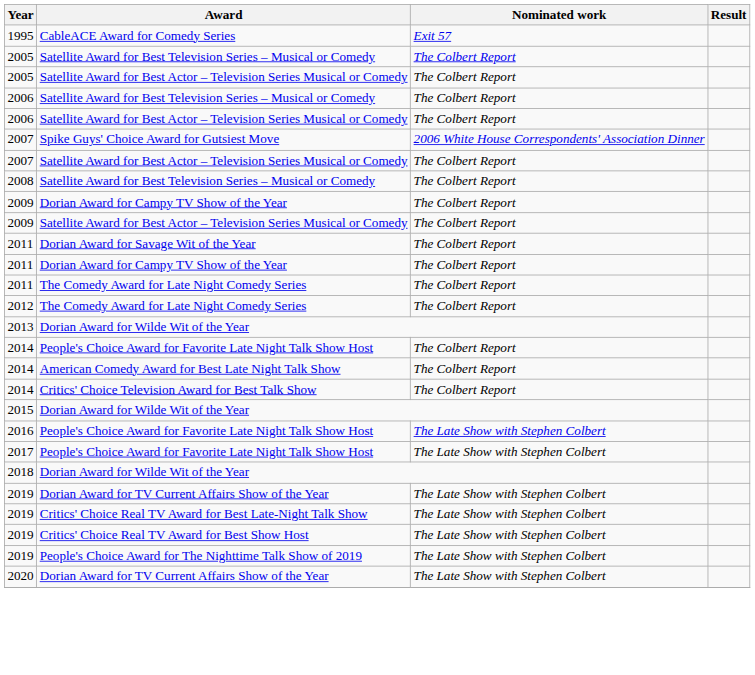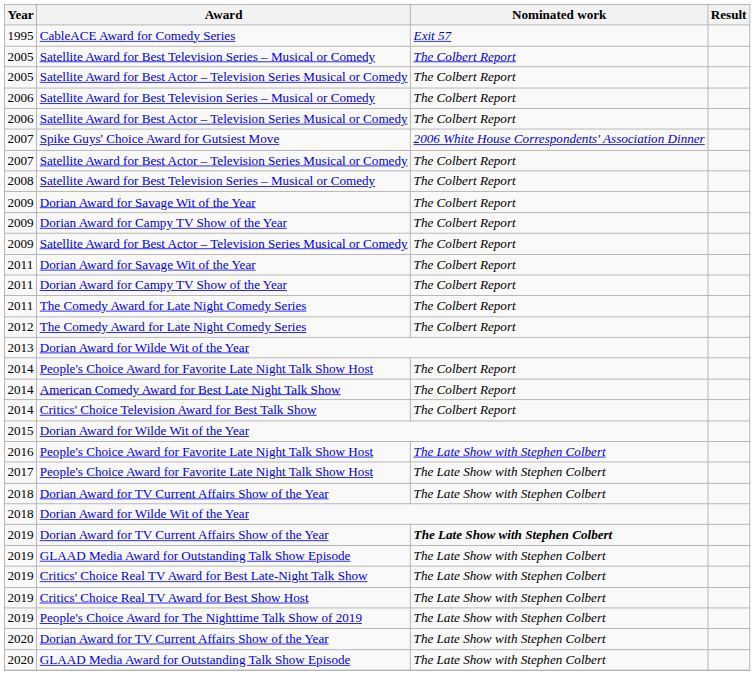+ row: 2009 | Dorian Award for Savage Wit of the Year | The Colbert Report
+ row: 2018 | Dorian Award for TV Current Affairs Show of the Year | The Late Show with Stephen Colbert
2019 / Dorian Award for TV Current Affairs Show of the Year | Nominated work: normal -> bold
+ row: 2019 | GLAAD Media Award for Outstanding Talk Show Episode | The Late Show with Stephen Colbert
+ row: 2020 | GLAAD Media Award for Outstanding Talk Show Episode | The Late Show with Stephen Colbert
